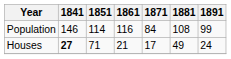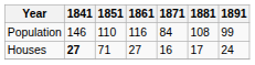Population | 1851: 114 -> 110
Houses | 1861: 21 -> 27
Houses | 1871: 17 -> 16
Houses | 1881: 49 -> 17
